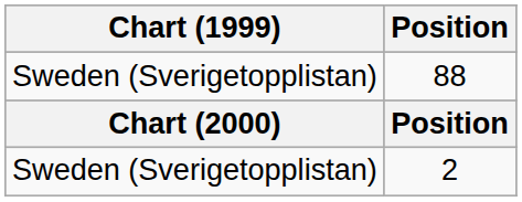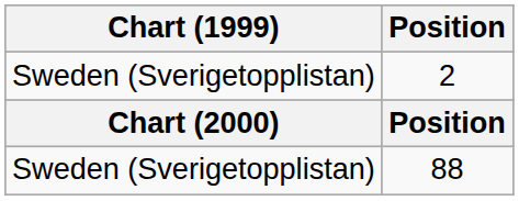rows swapped: 2 <-> 88
